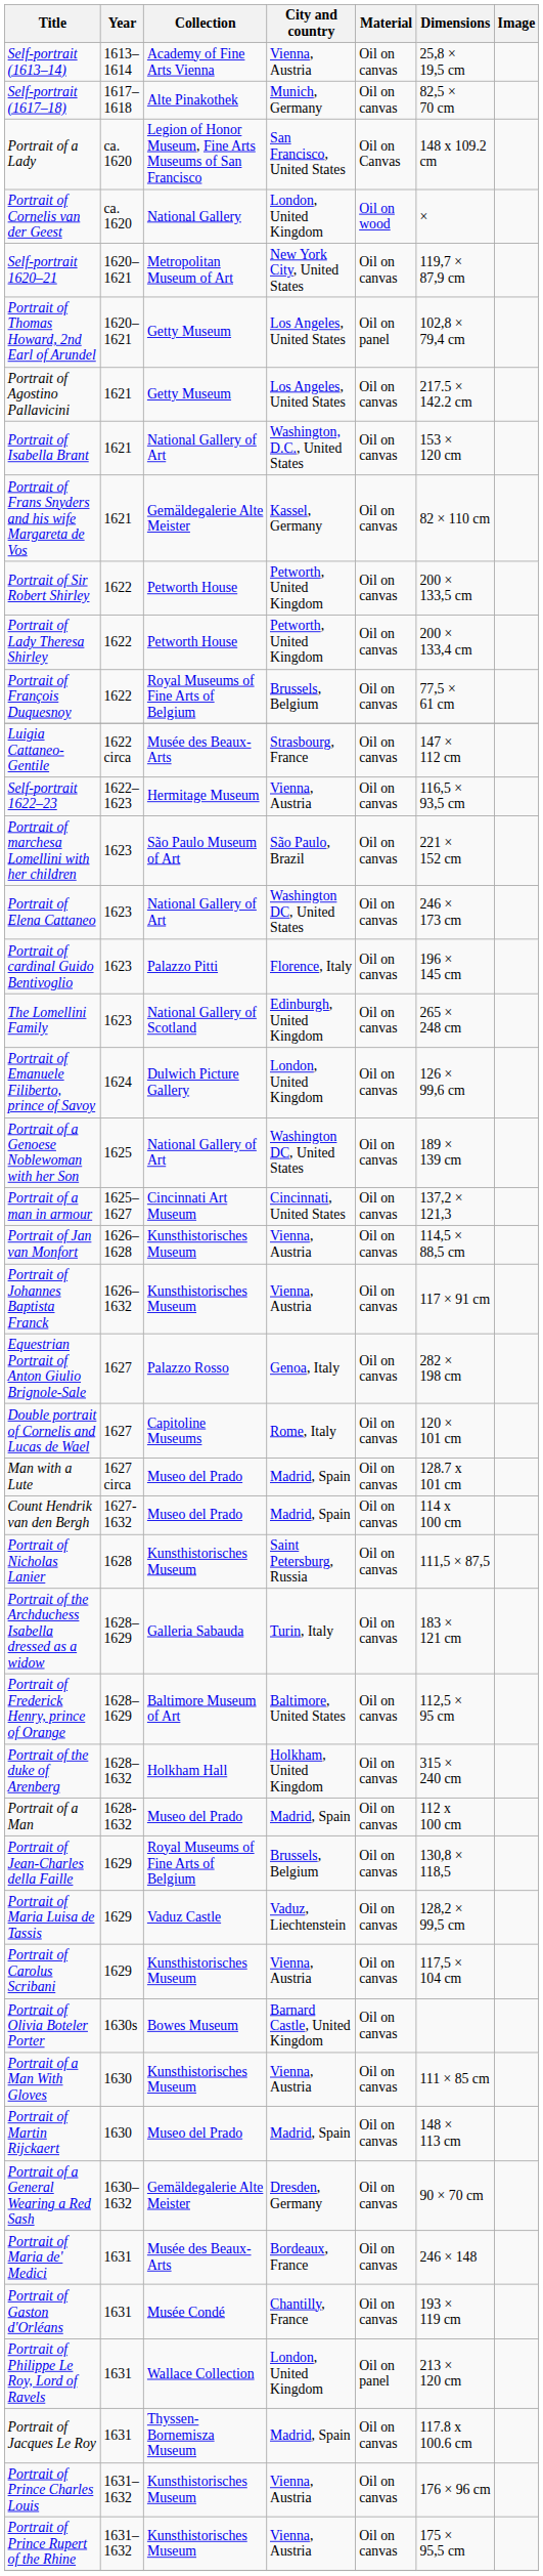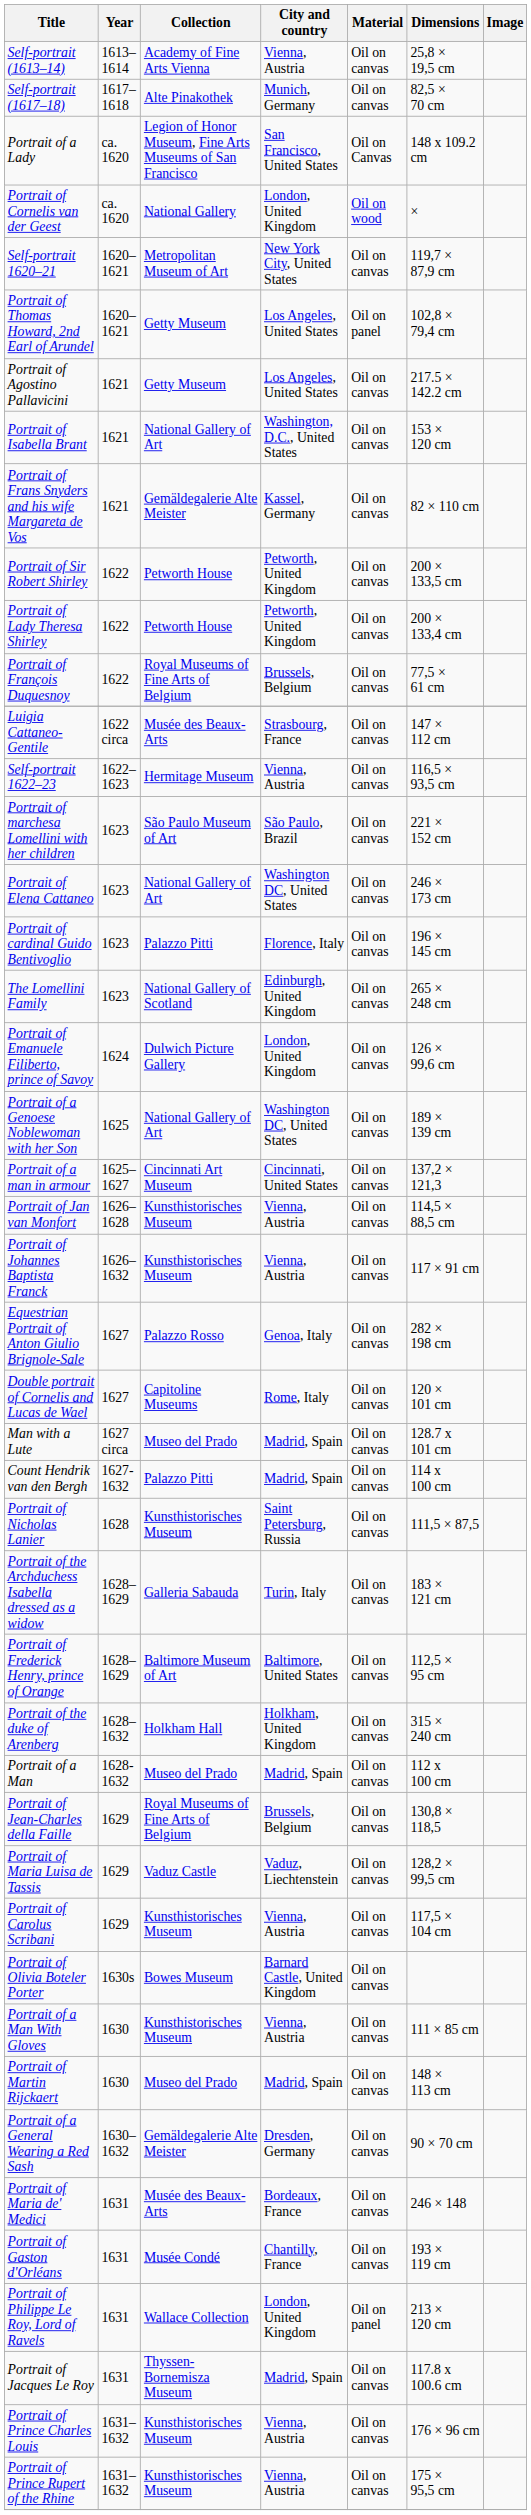Count Hendrik van den Bergh | Collection: Museo del Prado -> Palazzo Pitti
